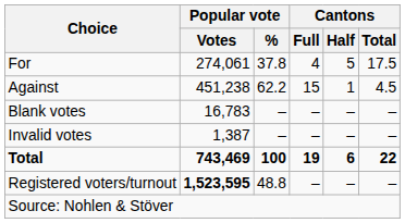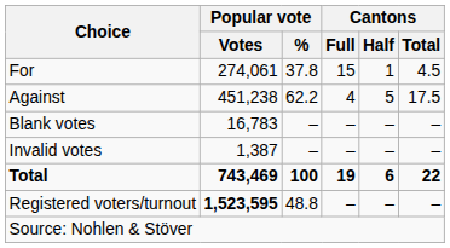For | Cantons / Full: 4 -> 15
For | Cantons / Half: 5 -> 1
For | Cantons / Total: 17.5 -> 4.5
Against | Cantons / Full: 15 -> 4
Against | Cantons / Half: 1 -> 5
Against | Cantons / Total: 4.5 -> 17.5
